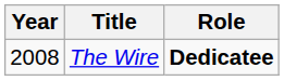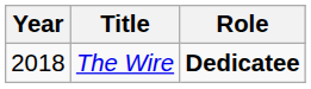The Wire | Year: 2008 -> 2018
